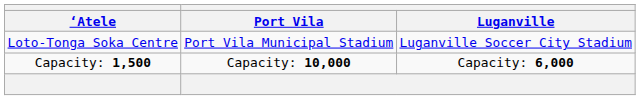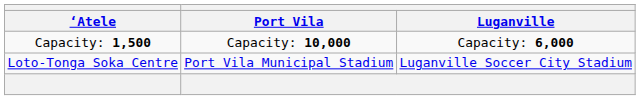rows swapped: Loto-Tonga Soka Centre <-> Capacity: 1,500
